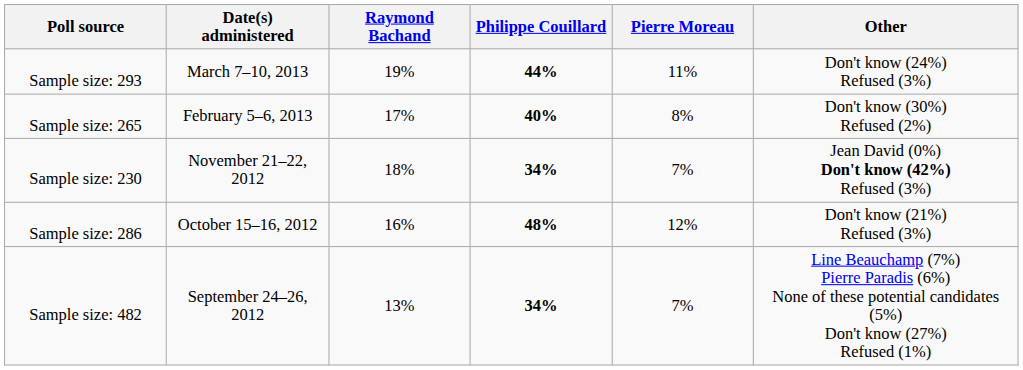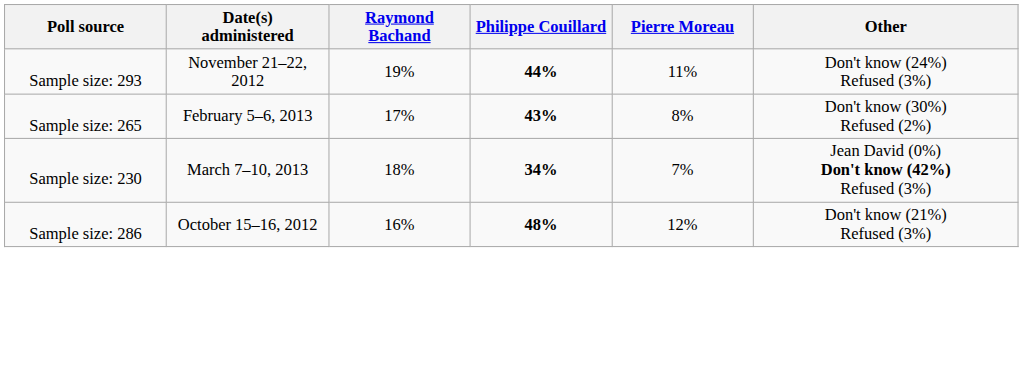Sample size: 293 | Date(s) administered: March 7–10, 2013 -> November 21–22, 2012
Sample size: 265 | Philippe Couillard: 40% -> 43%
Sample size: 230 | Date(s) administered: November 21–22, 2012 -> March 7–10, 2013
- row: Sample size: 482 | September 24–26, 2012 | 13% | 34% | 7% | Line Beauchamp (7%) Pierre Paradis (6%) None of these potential candidates (5%) Don't know (27%) Refused (1%)
